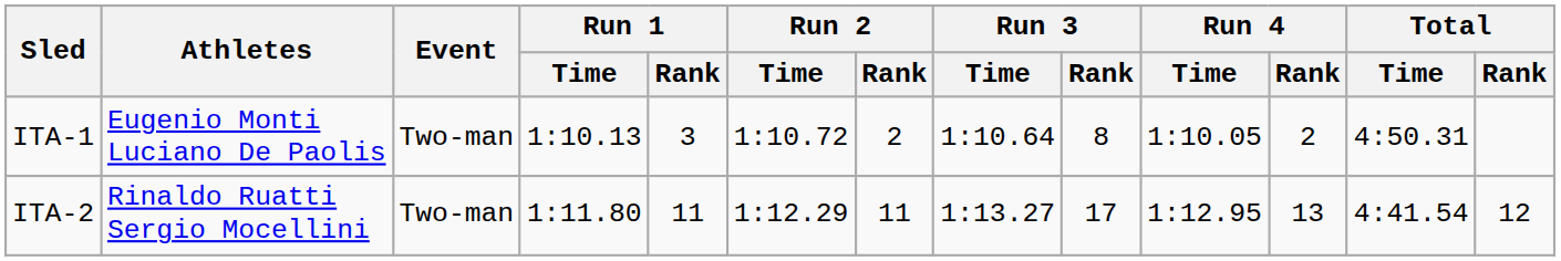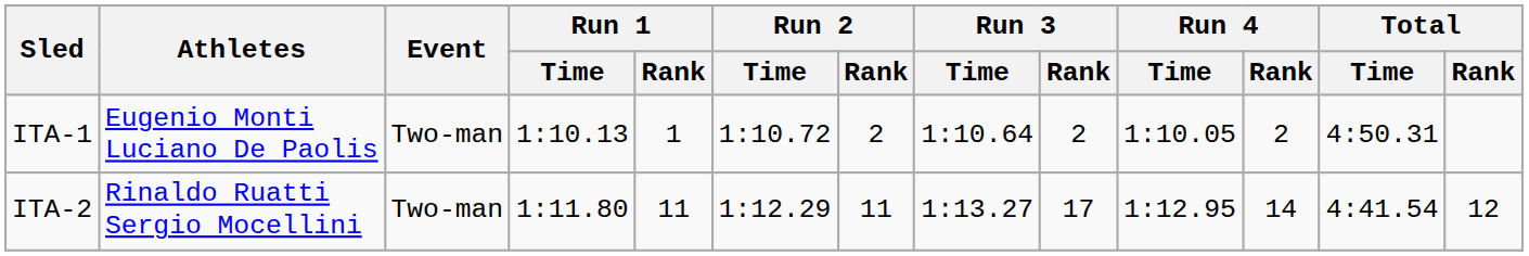ITA-1 | Run 1 / Rank: 3 -> 1
ITA-1 | Run 3 / Rank: 8 -> 2
ITA-2 | Run 4 / Rank: 13 -> 14
